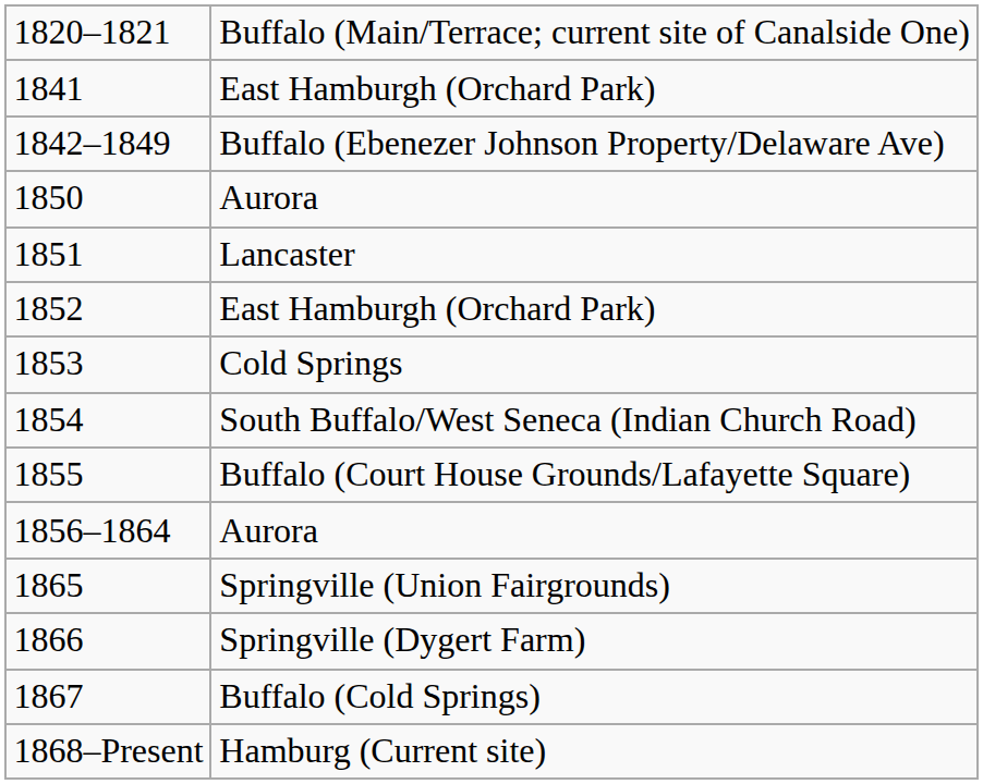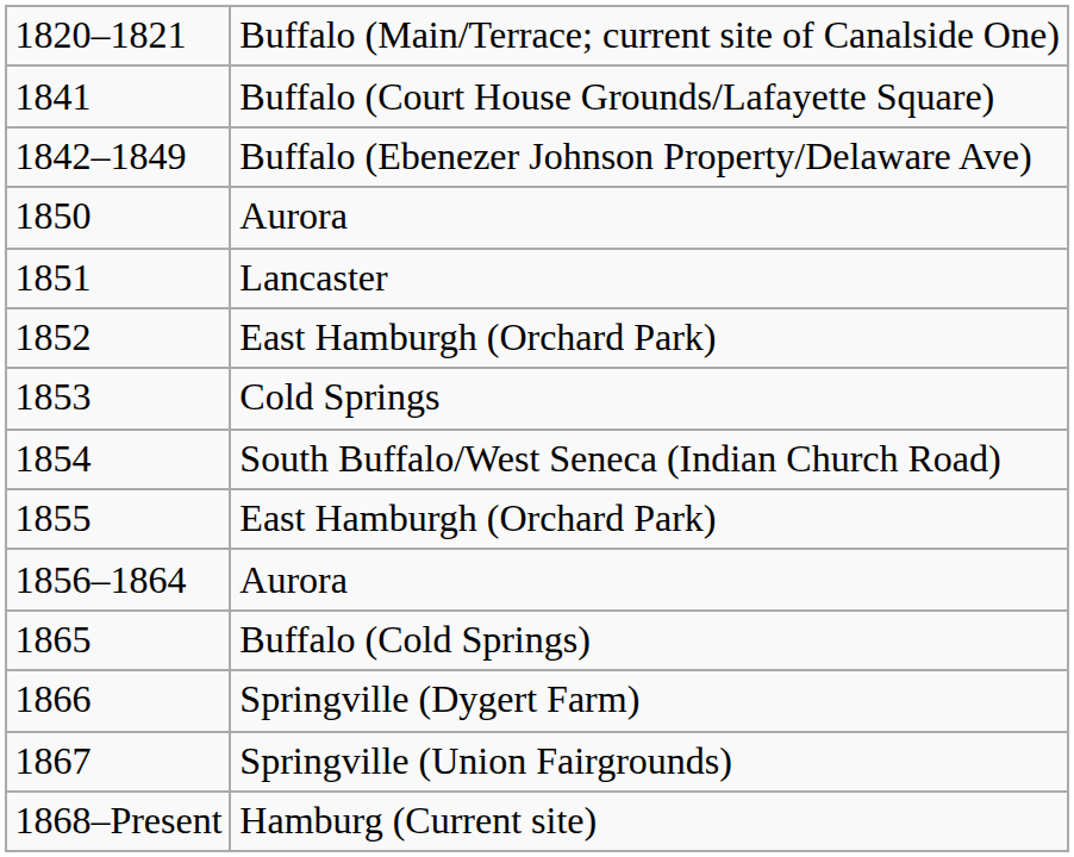1841 | column 2: East Hamburgh (Orchard Park) -> Buffalo (Court House Grounds/Lafayette Square)
1855 | column 2: Buffalo (Court House Grounds/Lafayette Square) -> East Hamburgh (Orchard Park)
1865 | column 2: Springville (Union Fairgrounds) -> Buffalo (Cold Springs)
1867 | column 2: Buffalo (Cold Springs) -> Springville (Union Fairgrounds)
